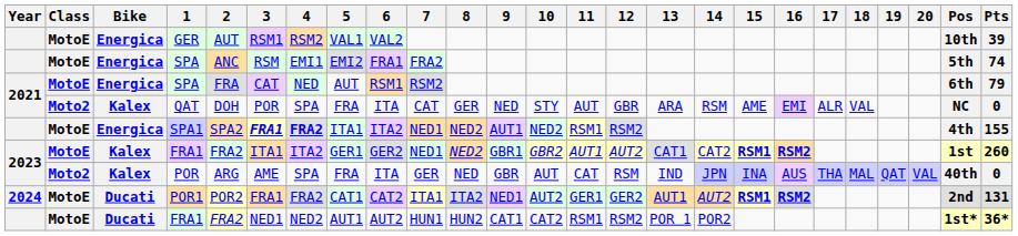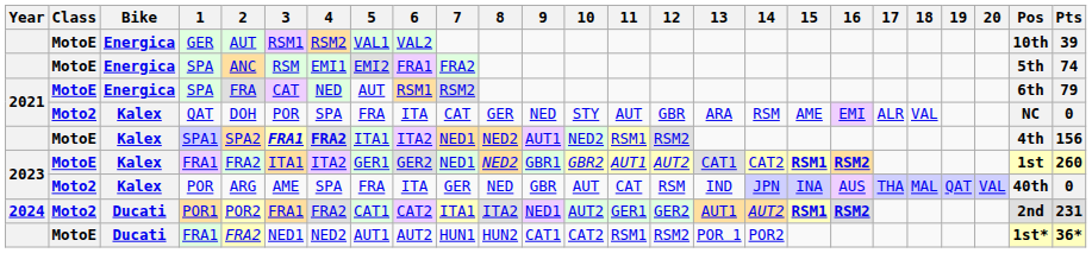SPA1 | Bike: Energica -> Kalex
SPA1 | Pts: 155 -> 156
POR1 | Class: MotoE -> Moto2
POR1 | Pts: 131 -> 231
